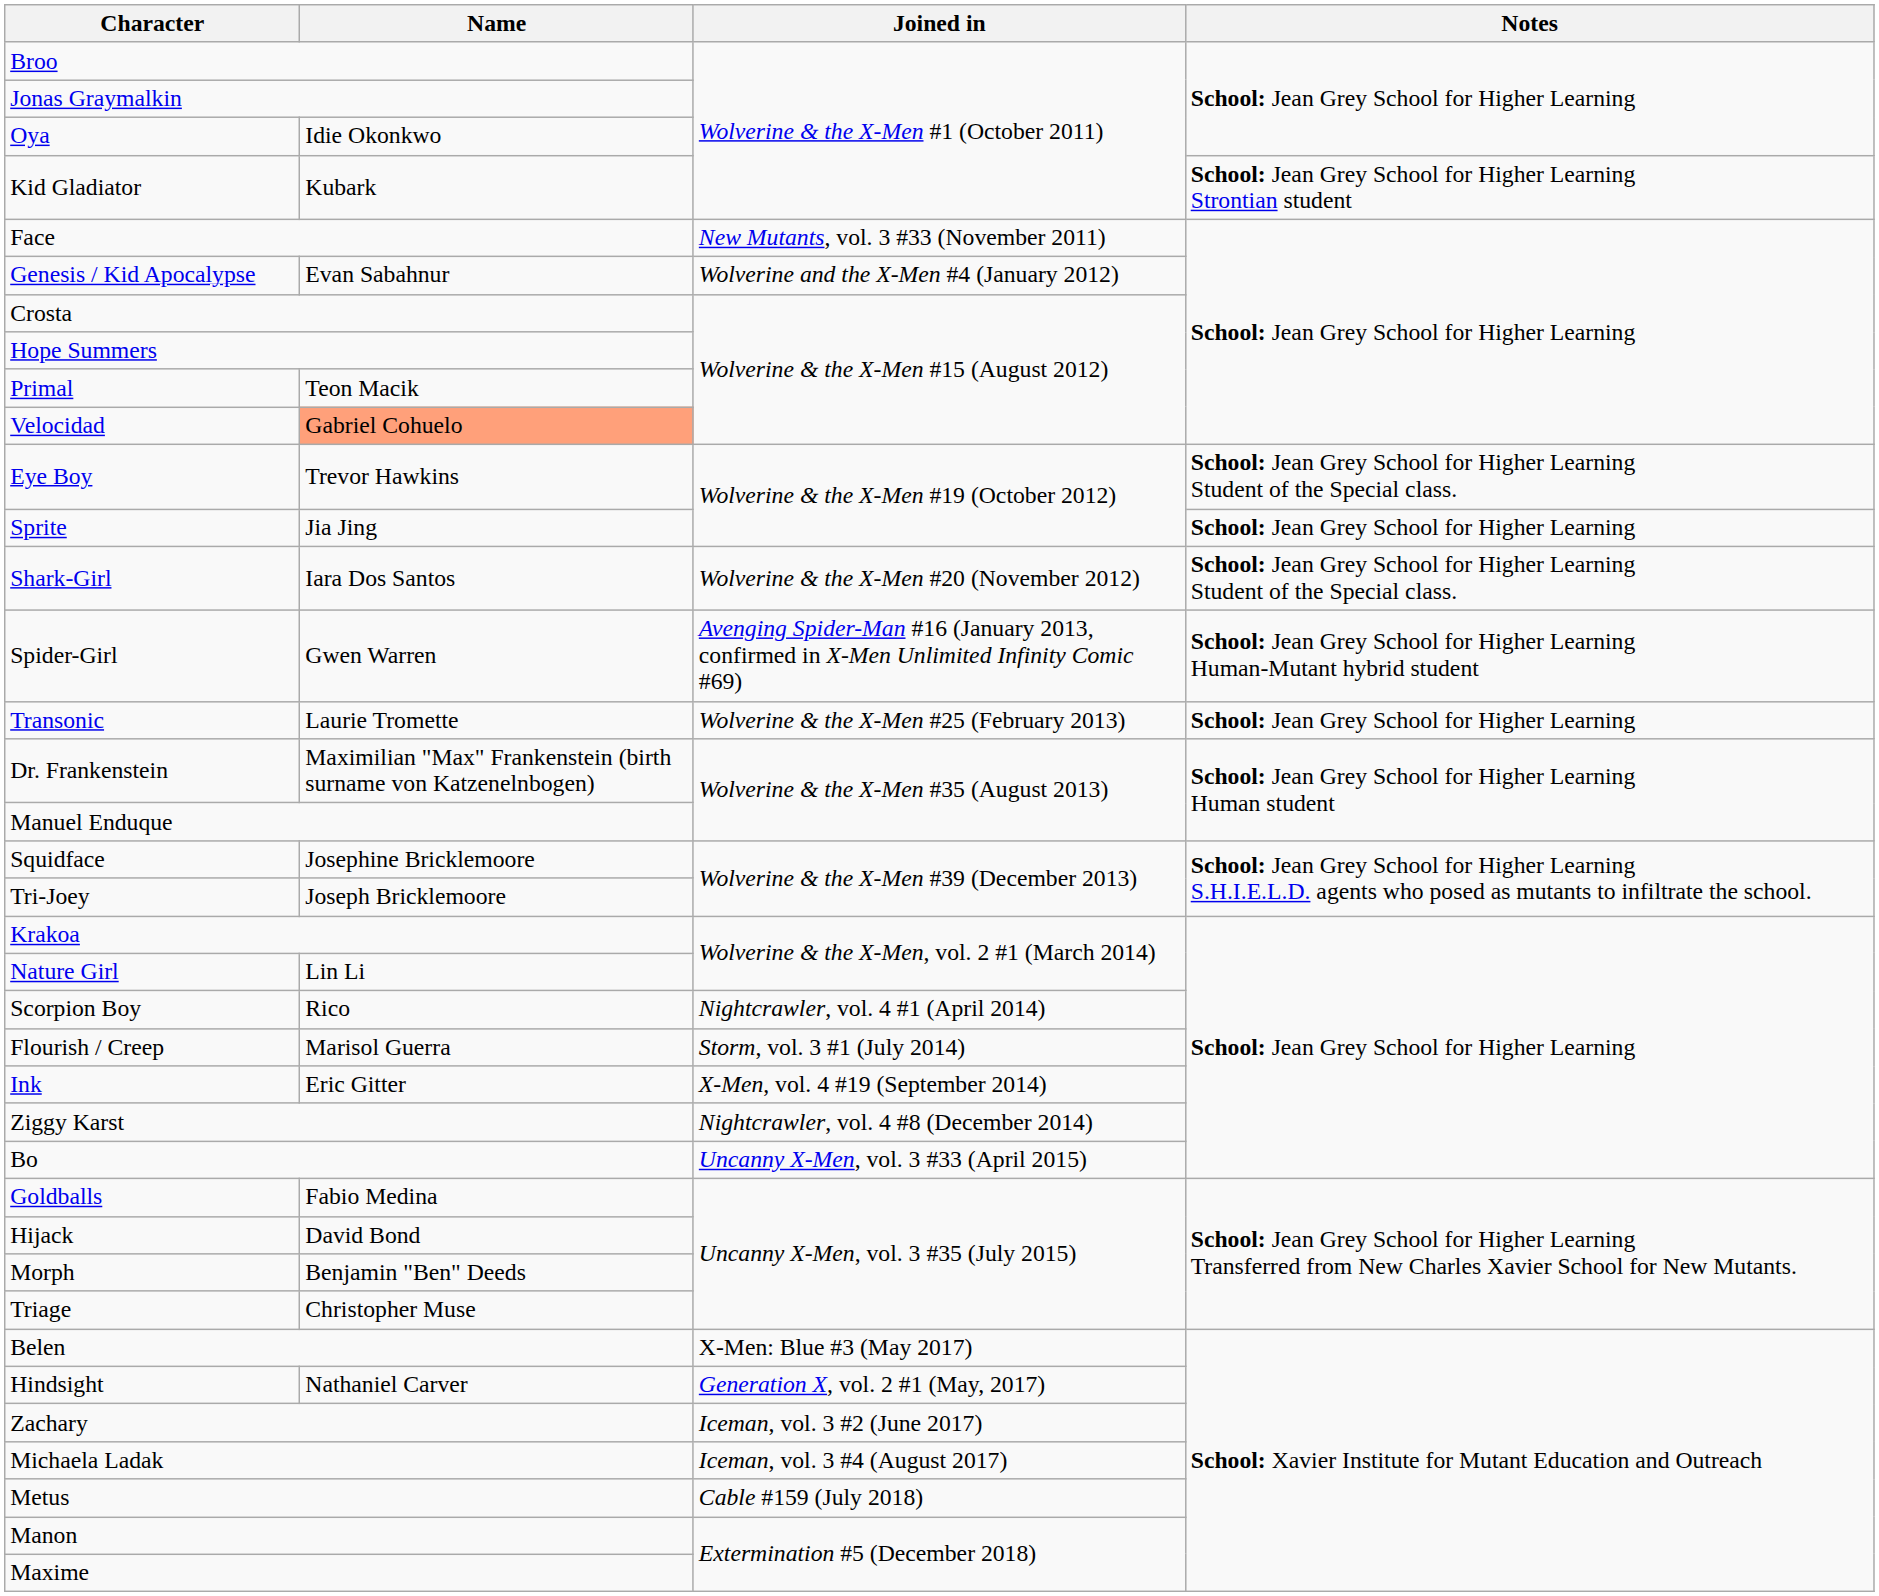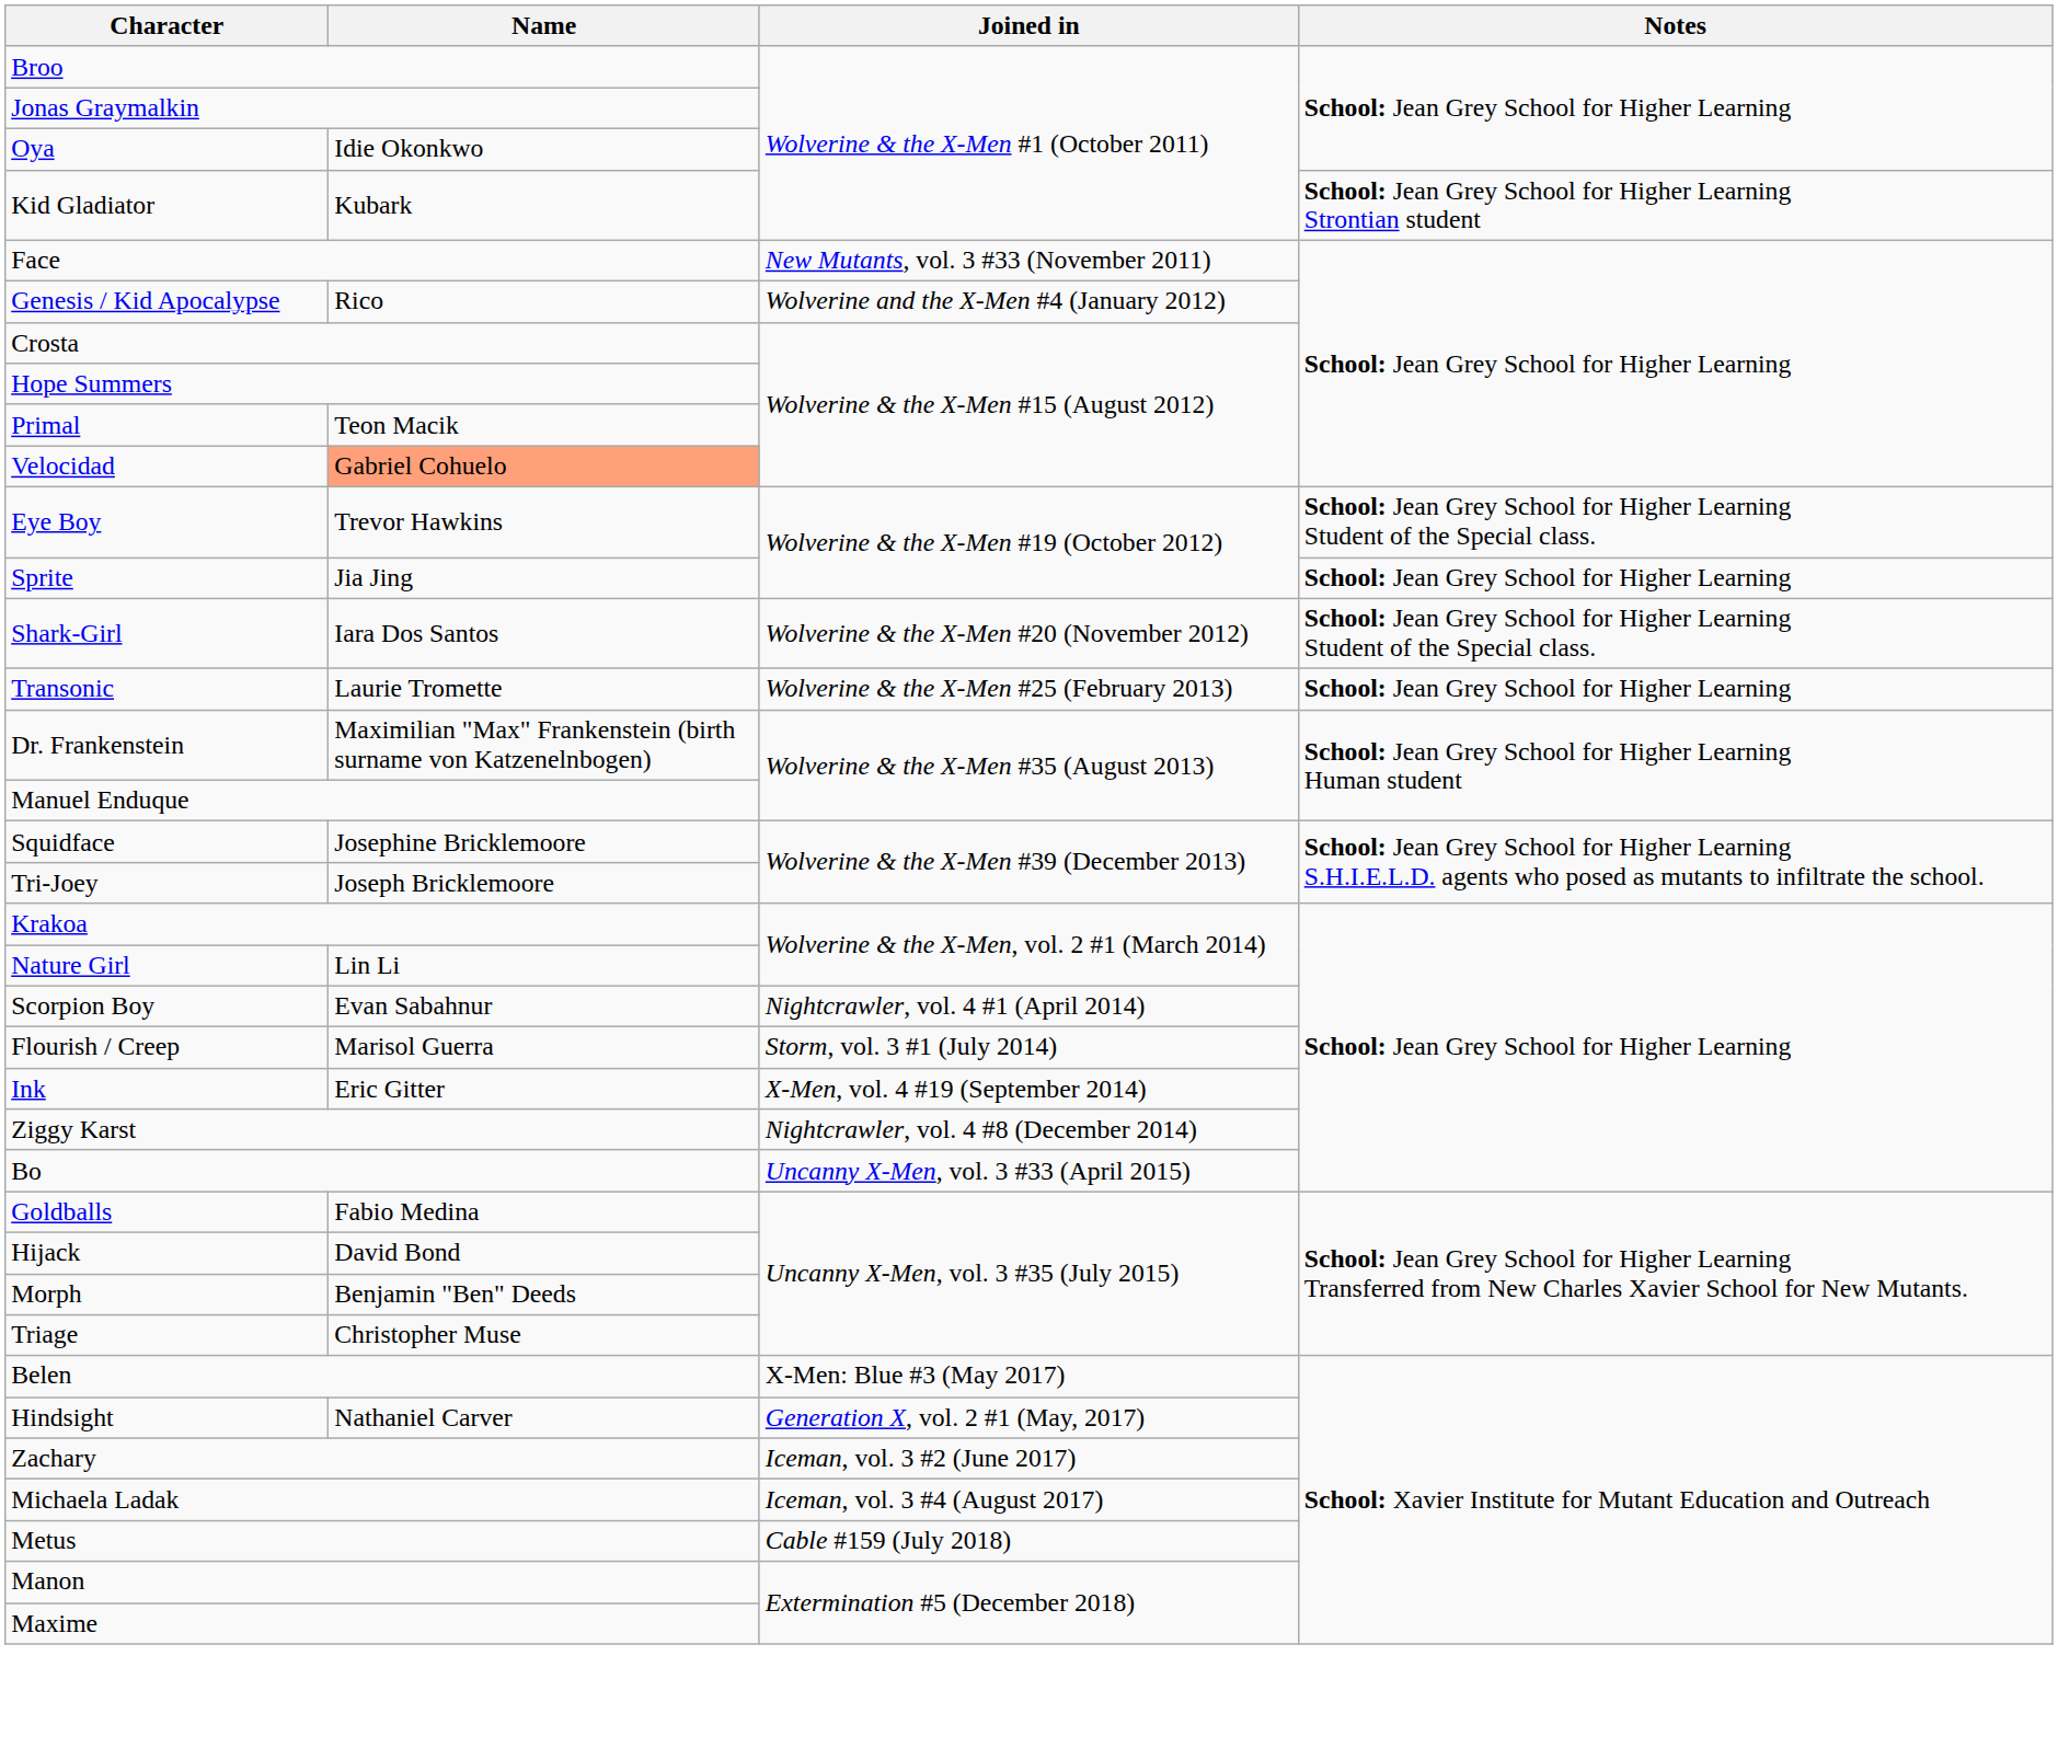Genesis / Kid Apocalypse | Name: Evan Sabahnur -> Rico
- row: Spider-Girl | Gwen Warren | Avenging Spider-Man #16 (January 2013, confirmed in X-Men Unlimited Infinity Comic #69) | School: Jean Grey School for Higher Learning Human-Mutant hybrid student
Scorpion Boy | Name: Rico -> Evan Sabahnur
